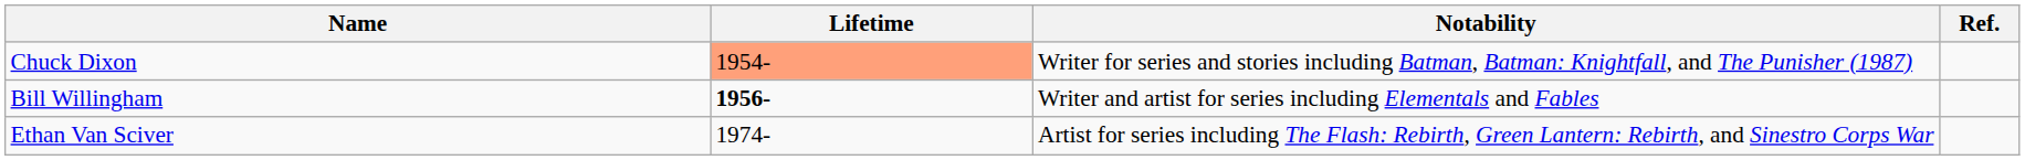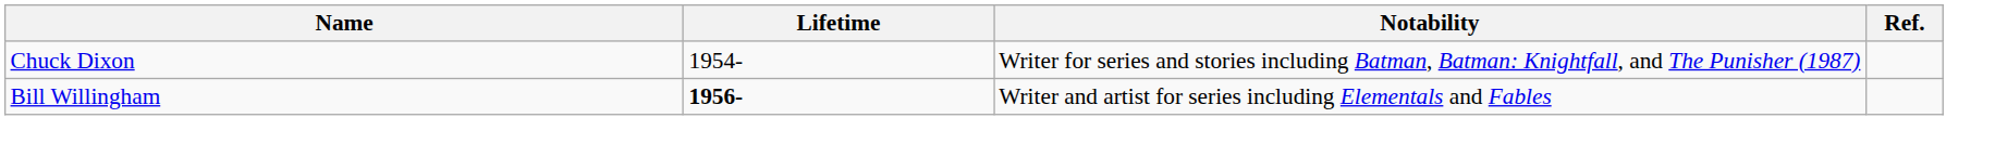Chuck Dixon | Lifetime: lightsalmon background -> no background
- row: Ethan Van Sciver | 1974- | Artist for series including The Flash: Rebirth, Green Lantern: Rebirth, and Sinestro Corps War
